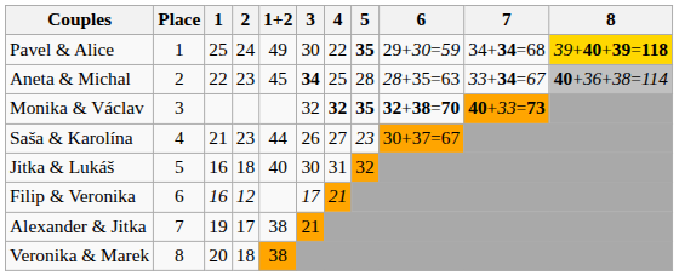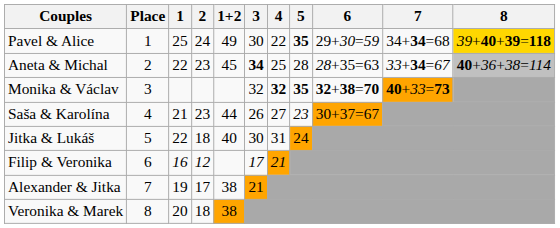Jitka & Lukáš | 1: 16 -> 22
Jitka & Lukáš | 5: 32 -> 24
